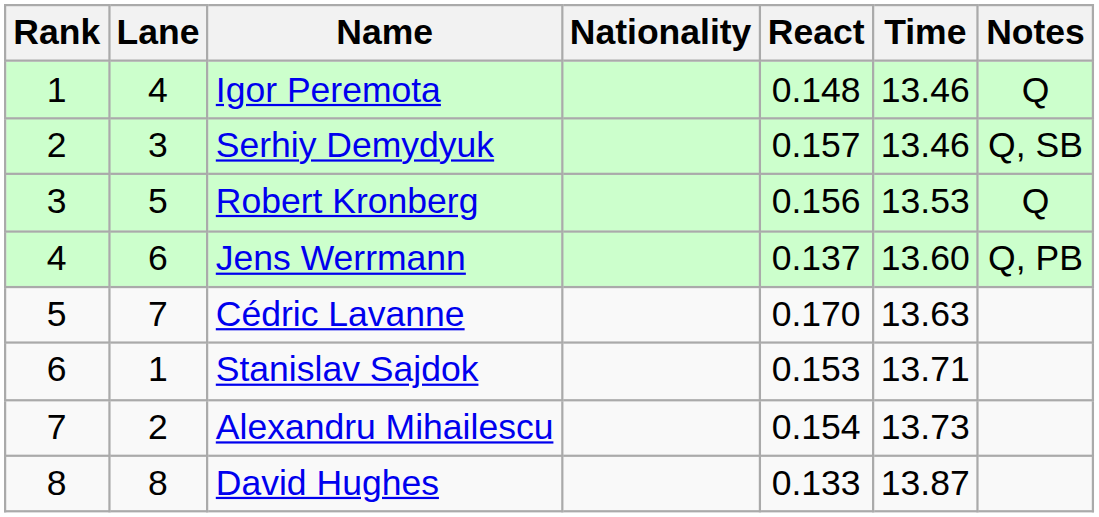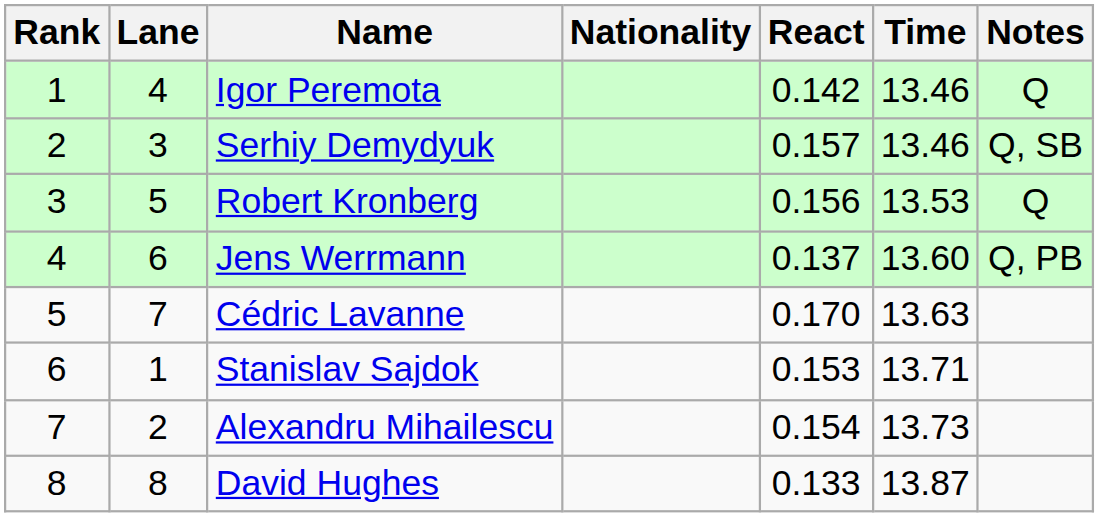Igor Peremota | React: 0.148 -> 0.142
